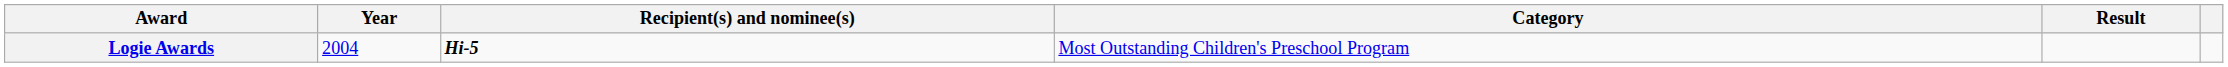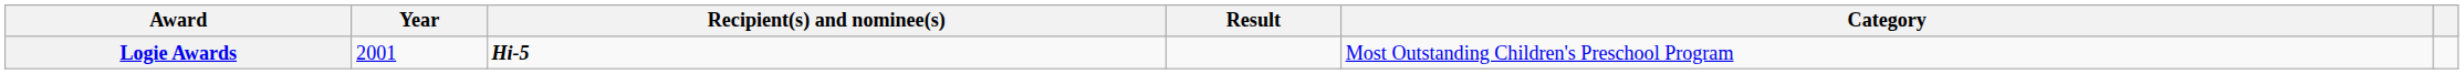columns swapped: Category <-> Result
Logie Awards | Year: 2004 -> 2001
